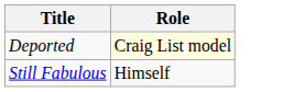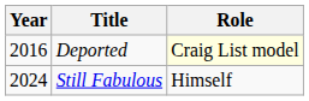+ column: Year | 2016 | 2024
